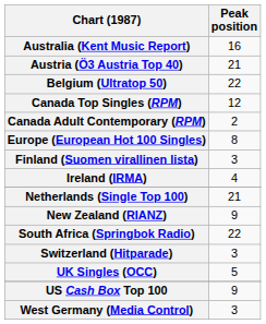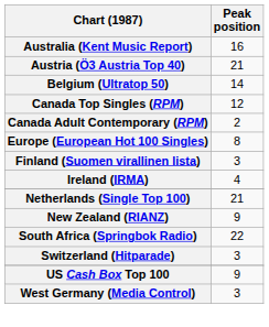Belgium (Ultratop 50) | Peak position: 22 -> 14
- row: UK Singles (OCC) | 5
